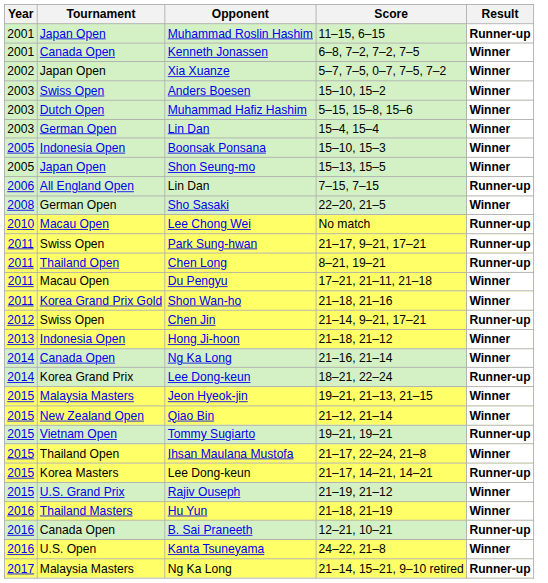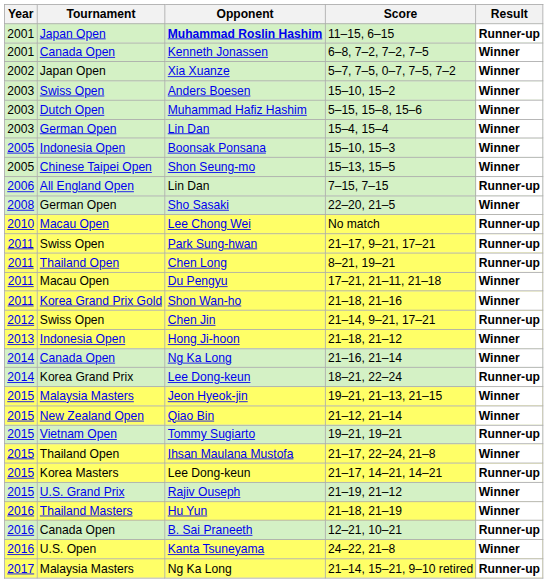11–15, 6–15 | Opponent: normal -> bold
15–13, 15–5 | Tournament: Japan Open -> Chinese Taipei Open
